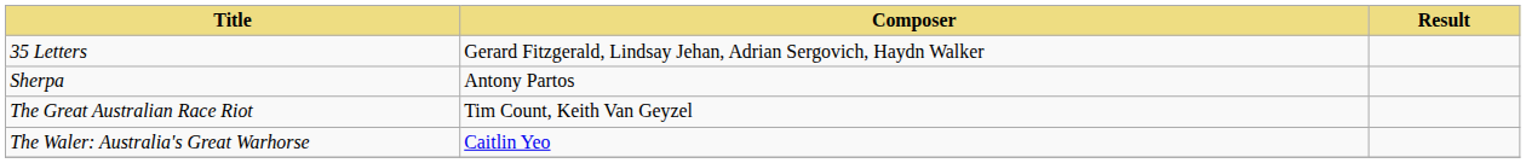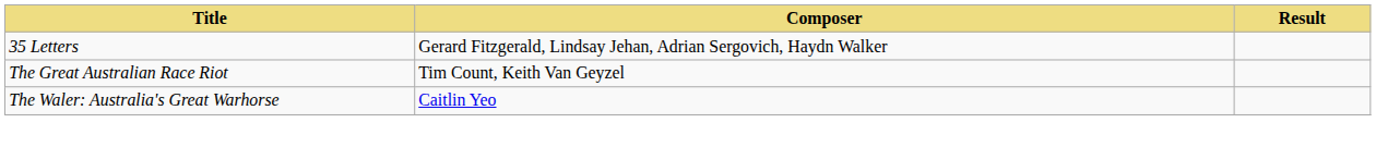- row: Sherpa | Antony Partos
